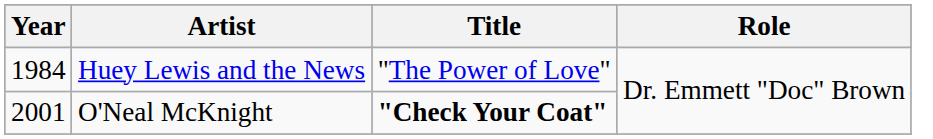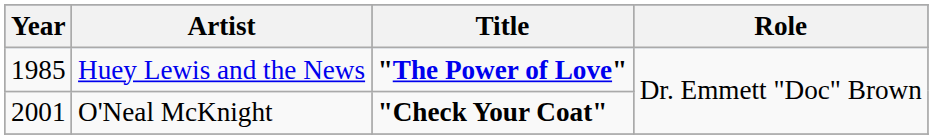Huey Lewis and the News | Year: 1984 -> 1985
Huey Lewis and the News | Title: normal -> bold
